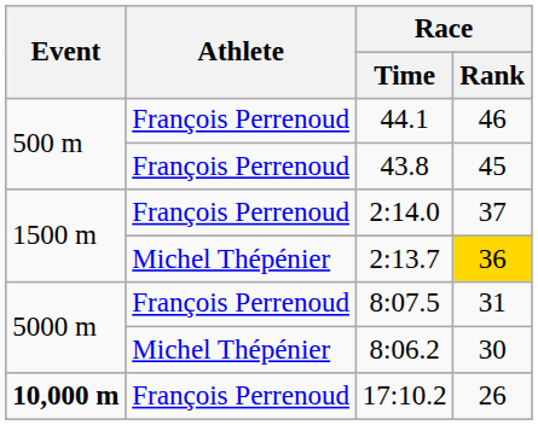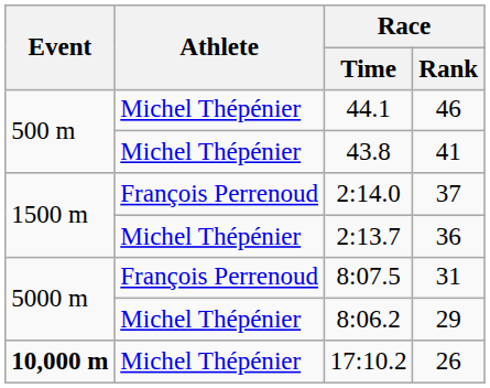44.1 | Athlete: François Perrenoud -> Michel Thépénier
43.8 | Athlete: François Perrenoud -> Michel Thépénier
43.8 | Race / Rank: 45 -> 41
2:13.7 | Race / Rank: gold background -> no background
8:06.2 | Race / Rank: 30 -> 29
17:10.2 | Athlete: François Perrenoud -> Michel Thépénier
